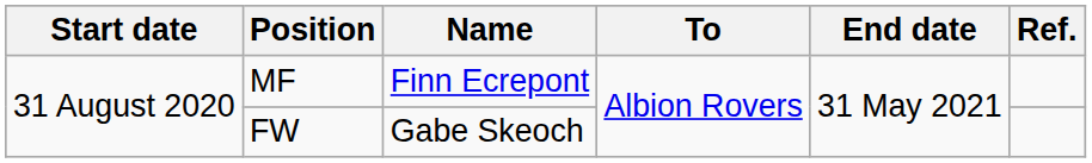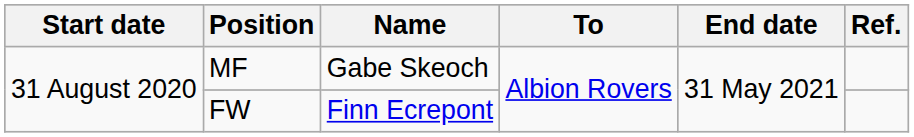MF | Name: Finn Ecrepont -> Gabe Skeoch
FW | Name: Gabe Skeoch -> Finn Ecrepont
